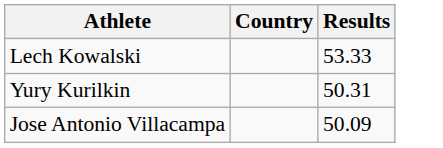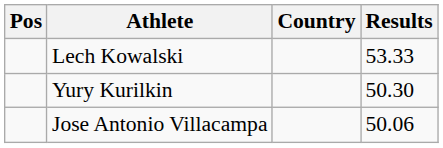+ column: Pos
Yury Kurilkin | Results: 50.31 -> 50.30
Jose Antonio Villacampa | Results: 50.09 -> 50.06
